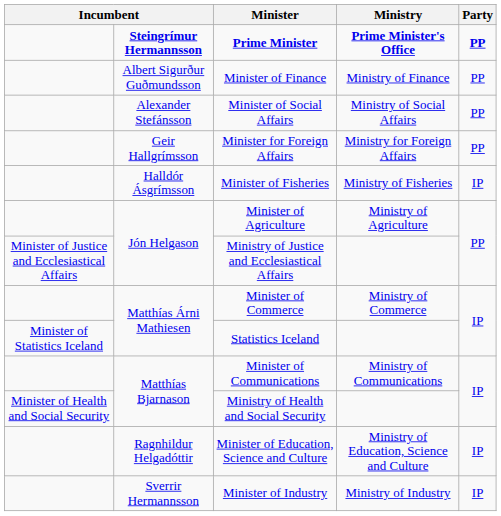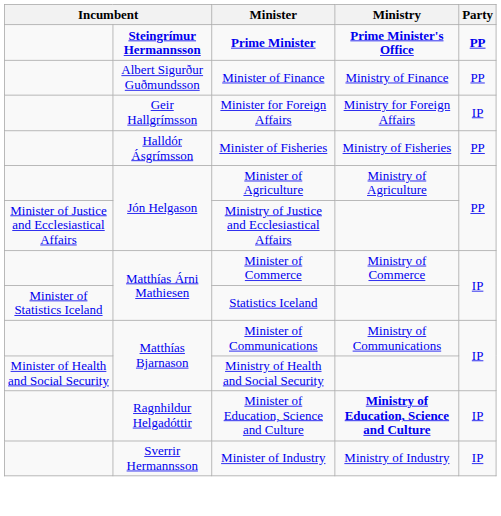- row: Alexander Stefánsson | Minister of Social Affairs | Ministry of Social Affairs | PP
Minister for Foreign Affairs | Party: PP -> IP
Minister of Fisheries | Party: IP -> PP
Minister of Education, Science and Culture | Ministry: normal -> bold
